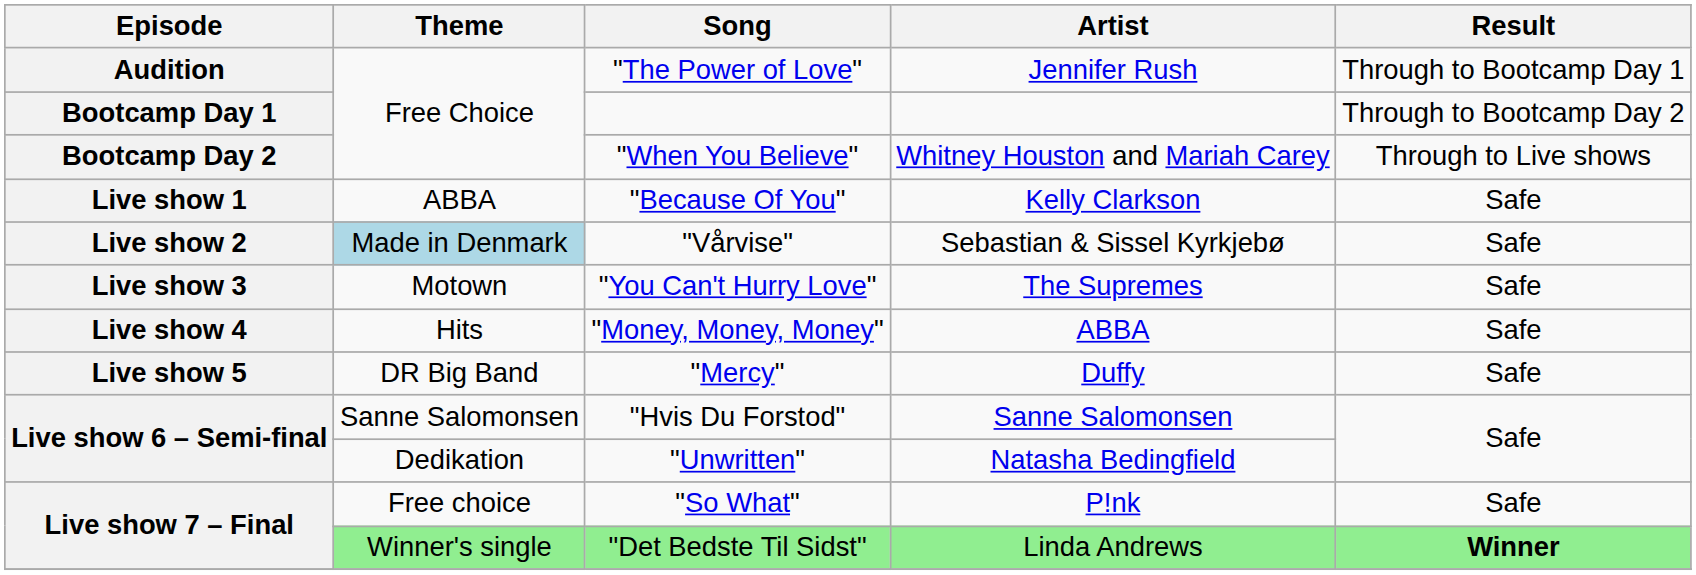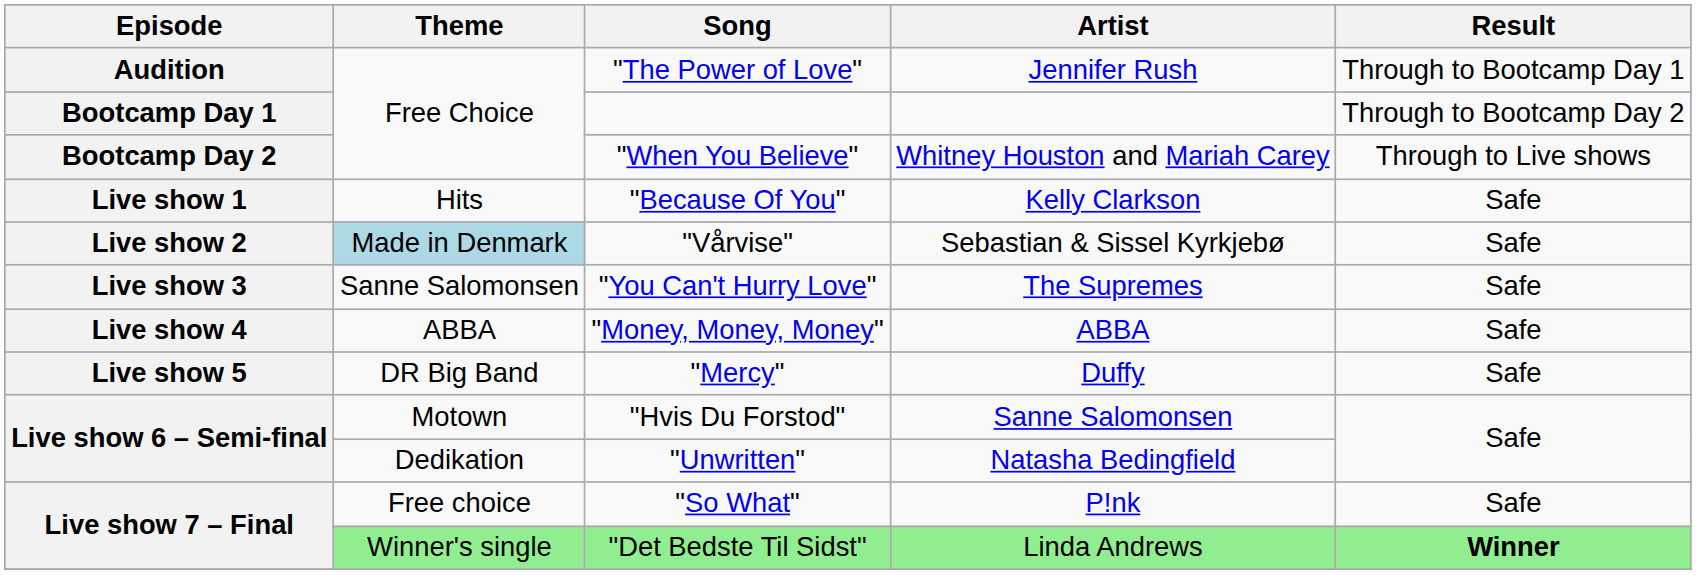"Because Of You" | Theme: ABBA -> Hits
"You Can't Hurry Love" | Theme: Motown -> Sanne Salomonsen
"Money, Money, Money" | Theme: Hits -> ABBA
"Hvis Du Forstod" | Theme: Sanne Salomonsen -> Motown
